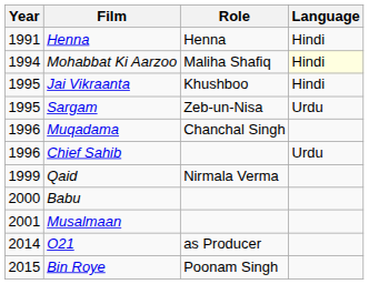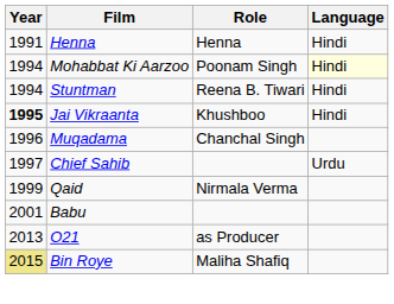Mohabbat Ki Aarzoo | Role: Maliha Shafiq -> Poonam Singh
+ row: 1994 | Stuntman | Reena B. Tiwari | Hindi
Jai Vikraanta | Year: normal -> bold
- row: 1995 | Sargam | Zeb-un-Nisa | Urdu
Chief Sahib | Year: 1996 -> 1997
Babu | Year: 2000 -> 2001
- row: 2001 | Musalmaan
O21 | Year: 2014 -> 2013
Bin Roye | Year: no background -> khaki background
Bin Roye | Role: Poonam Singh -> Maliha Shafiq
